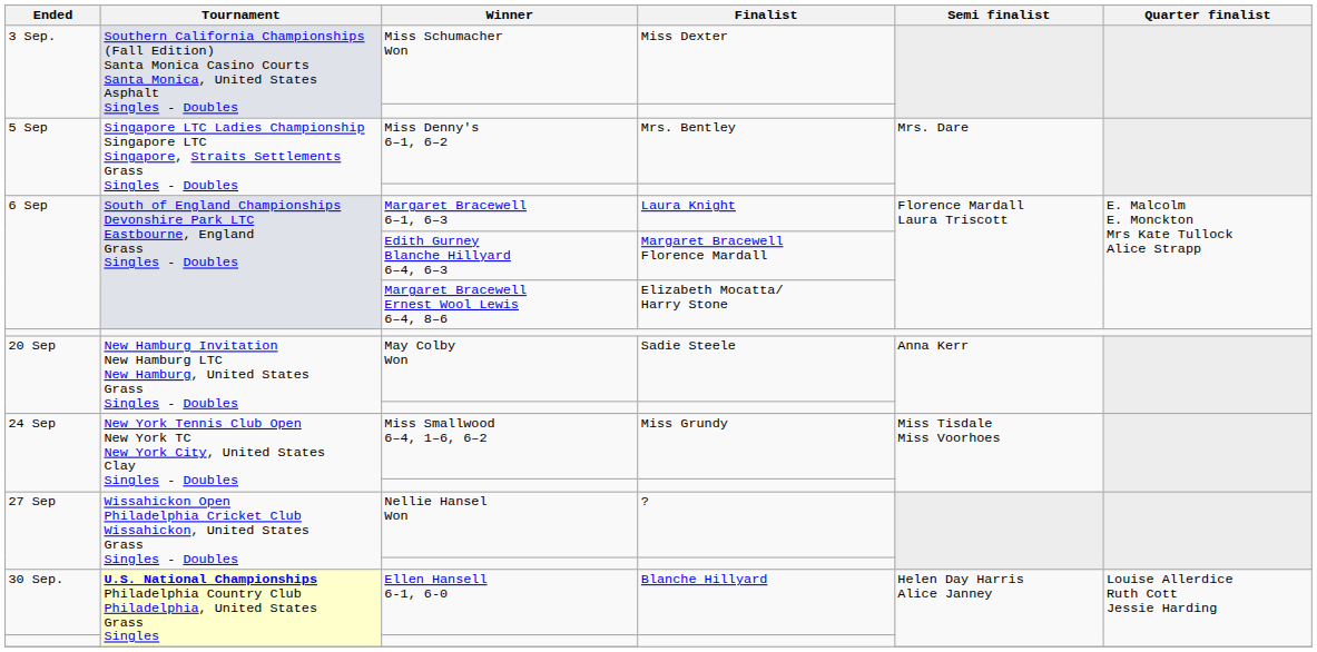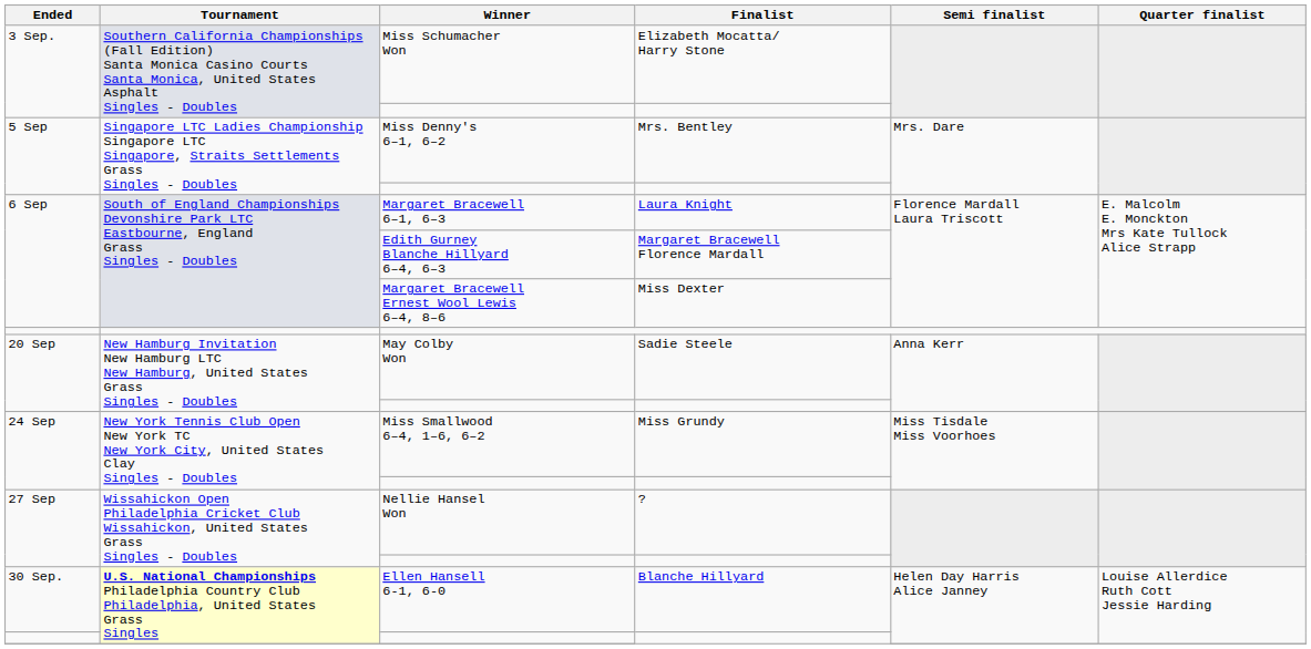Miss Schumacher Won | Finalist: Miss Dexter -> Elizabeth Mocatta/ Harry Stone
Margaret Bracewell Ernest Wool Lewis 6–4, 8–6 | Finalist: Elizabeth Mocatta/ Harry Stone -> Miss Dexter
